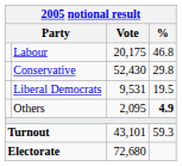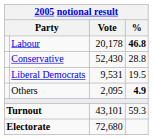Labour | Vote: 20,175 -> 20,178
Labour | %: normal -> bold
Conservative | %: 29.8 -> 28.8
